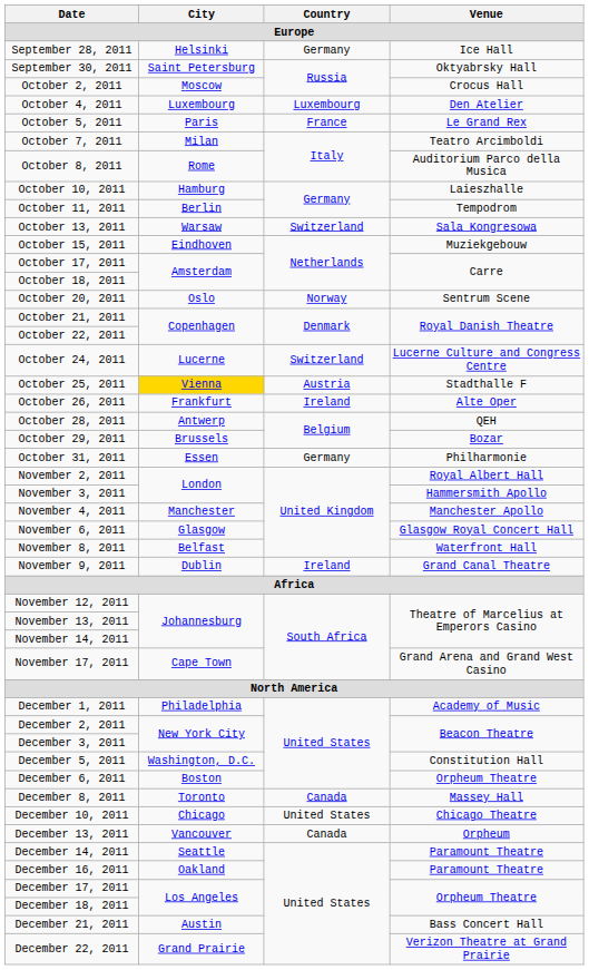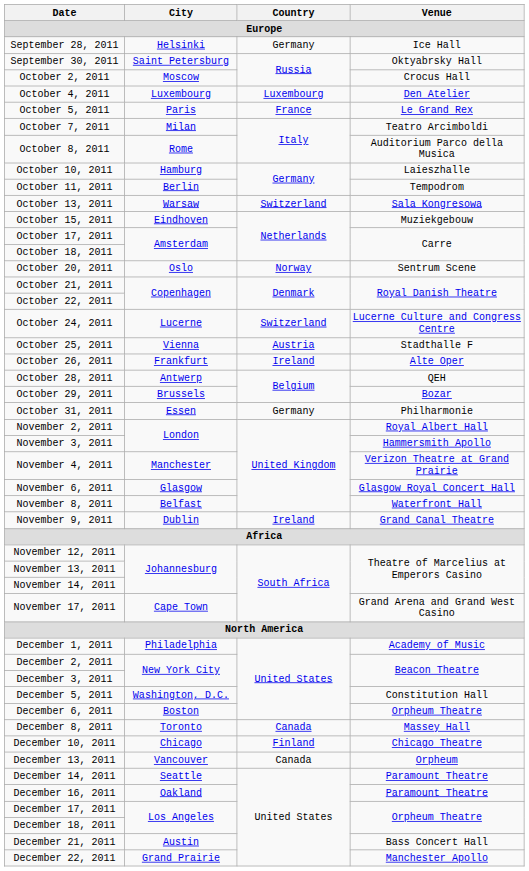October 25, 2011 | City: gold background -> no background
November 4, 2011 | Venue: Manchester Apollo -> Verizon Theatre at Grand Prairie
December 10, 2011 | Country: United States -> Finland
December 22, 2011 | Venue: Verizon Theatre at Grand Prairie -> Manchester Apollo
